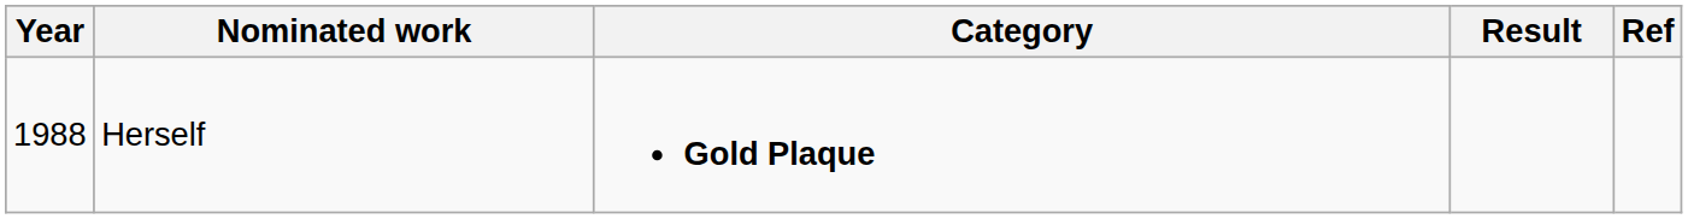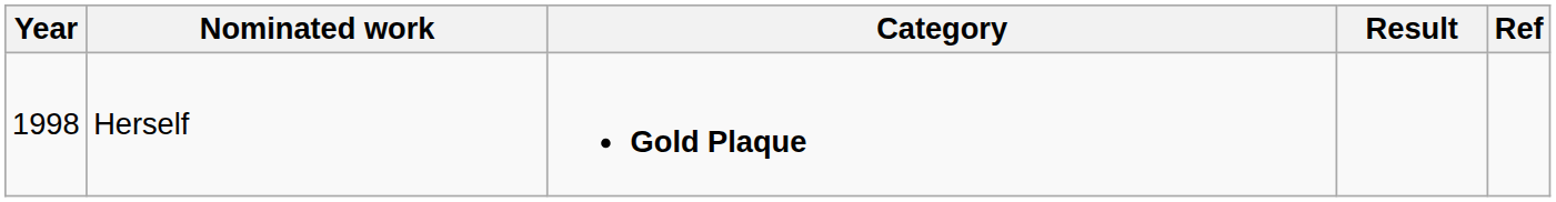Herself | Year: 1988 -> 1998
